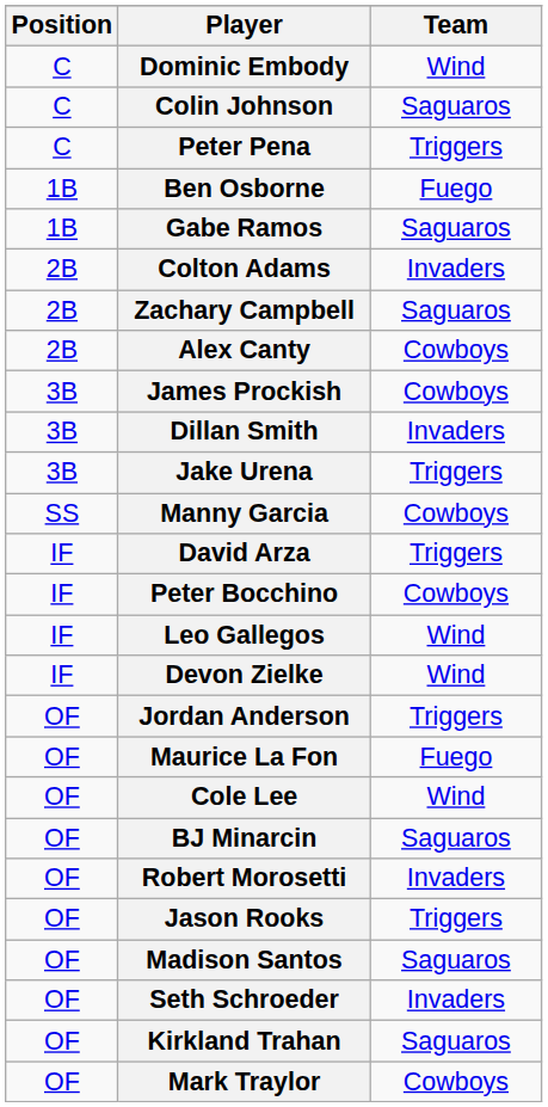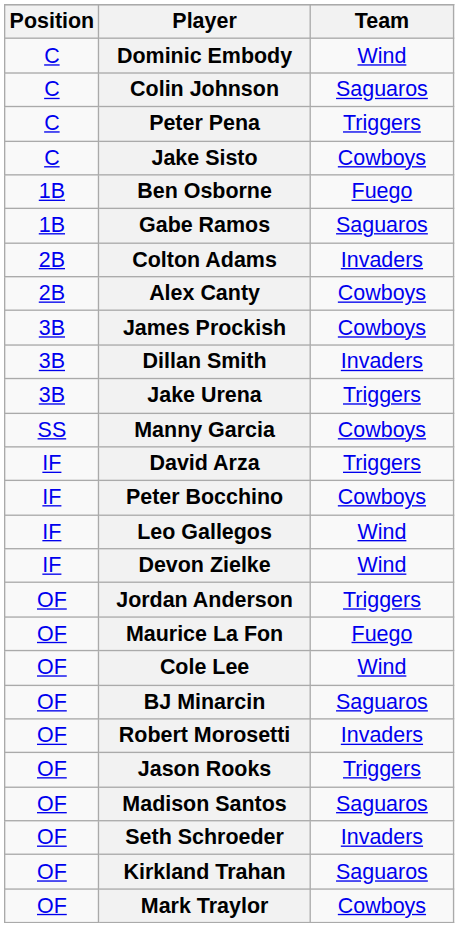+ row: C | Jake Sisto | Cowboys
- row: 2B | Zachary Campbell | Saguaros
